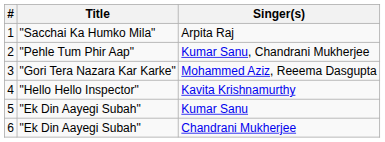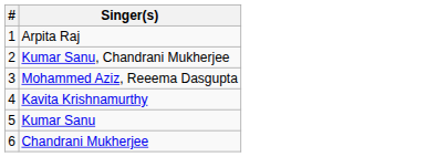- column: Title | "Sacchai Ka Humko Mila" | "Pehle Tum Phir Aap" | "Gori Tera Nazara Kar Karke" | "Hello Hello Inspector" | "Ek Din Aayegi Subah" | "Ek Din Aayegi Subah"
